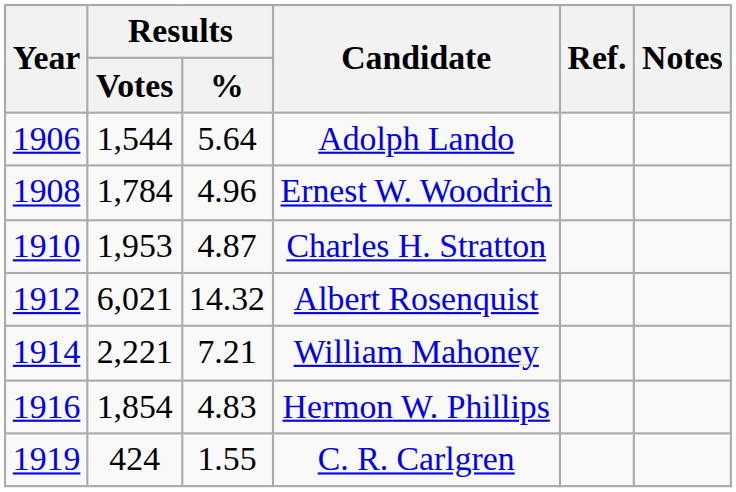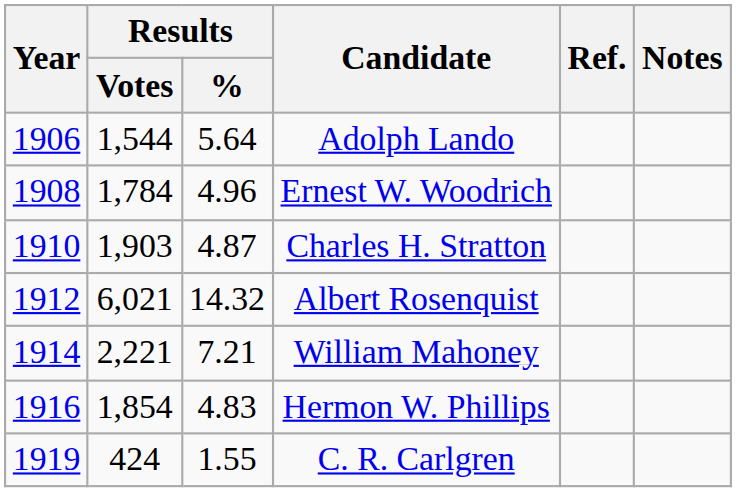Charles H. Stratton | Results / Votes: 1,953 -> 1,903
